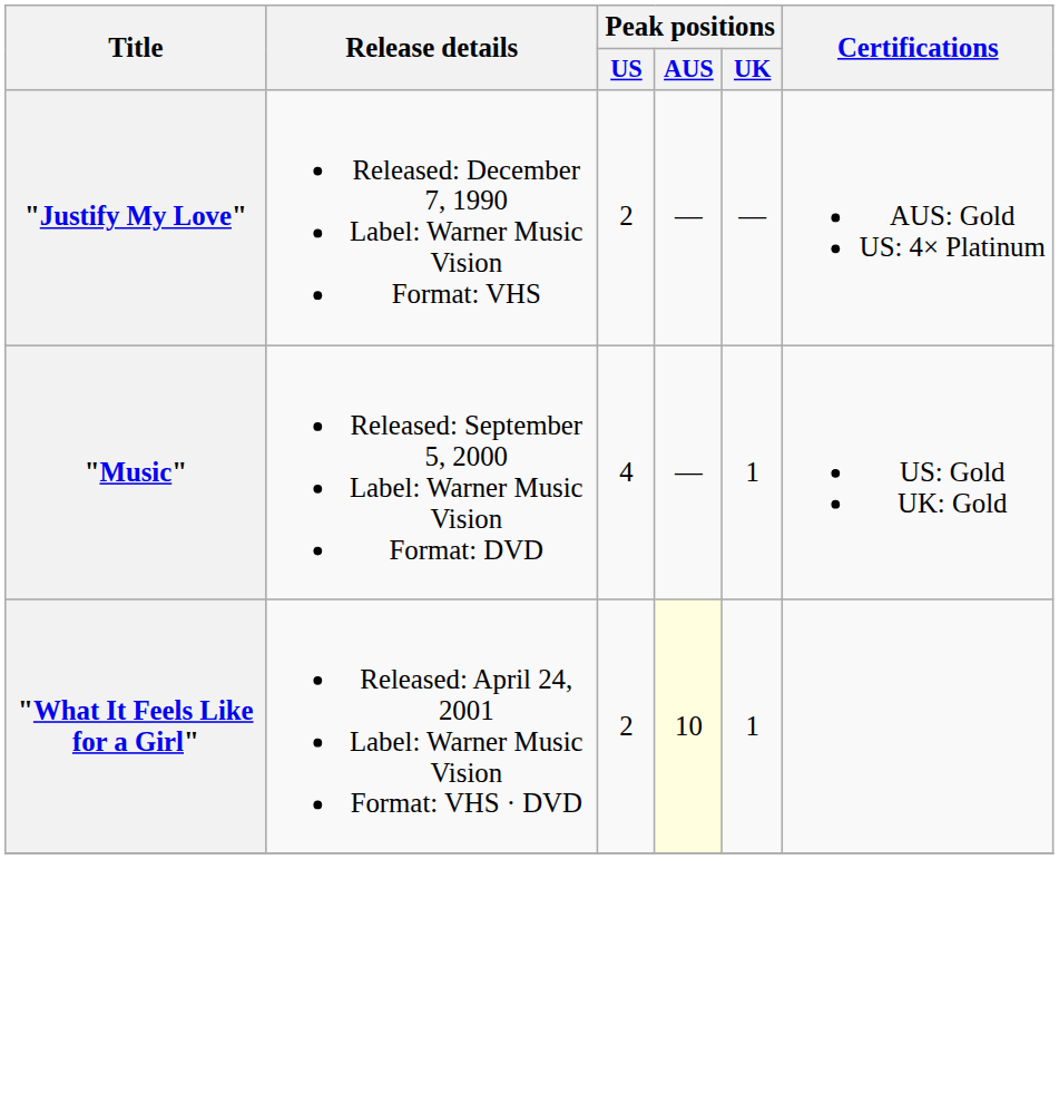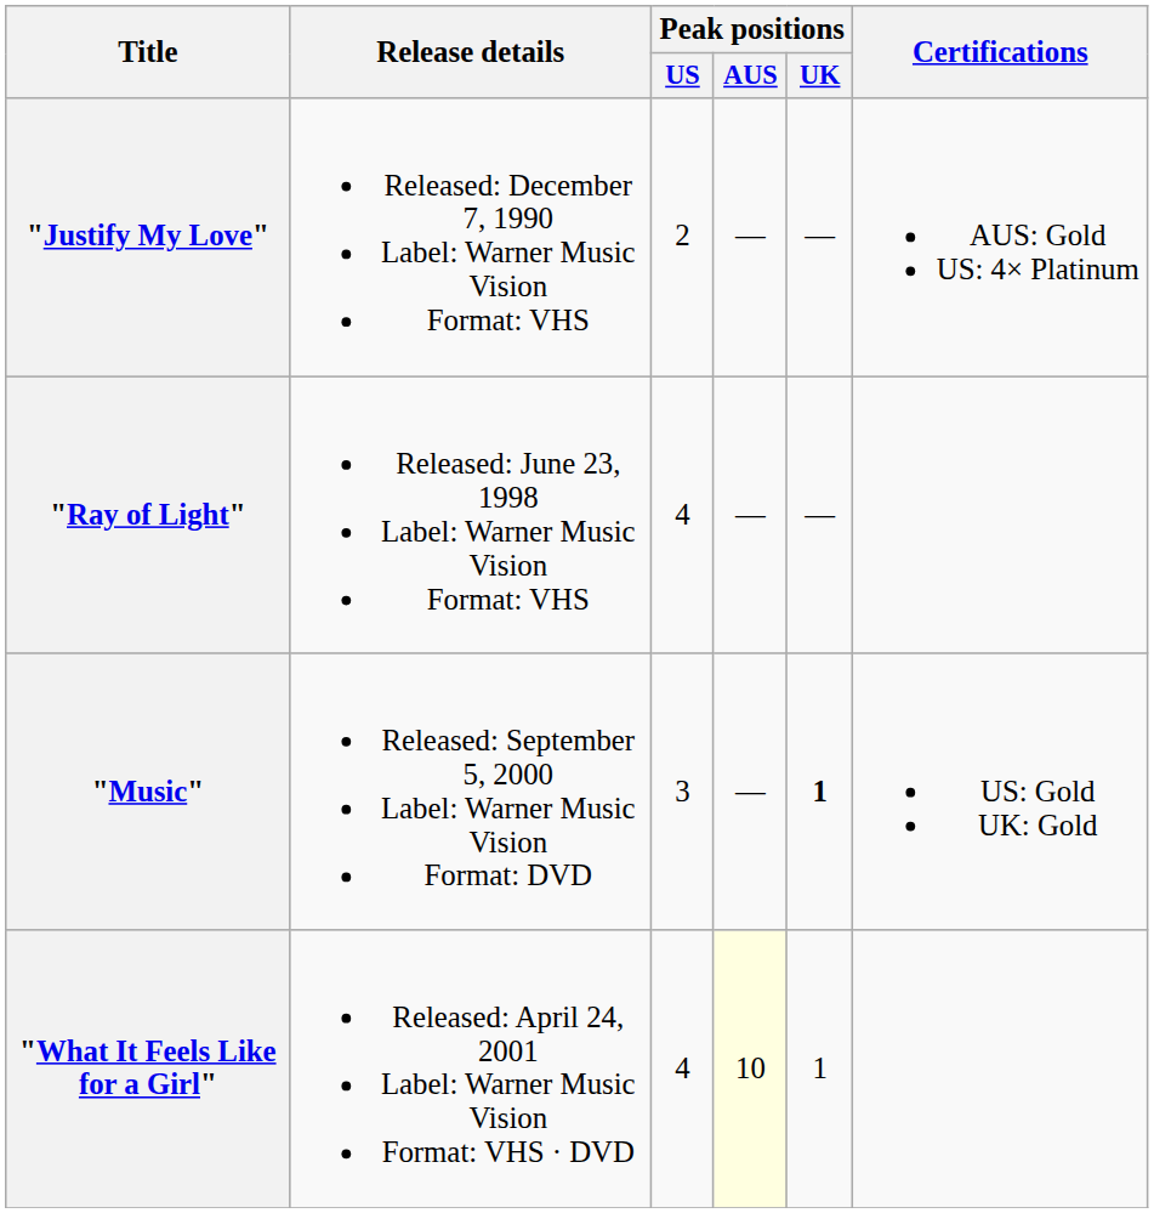+ row: "Ray of Light" | Released: June 23, 1998 Label: Warner Music Vision Format: VHS | 4 | — | —
"Music" | Peak positions / US: 4 -> 3
"Music" | Peak positions / UK: normal -> bold
"What It Feels Like for a Girl" | Peak positions / US: 2 -> 4
